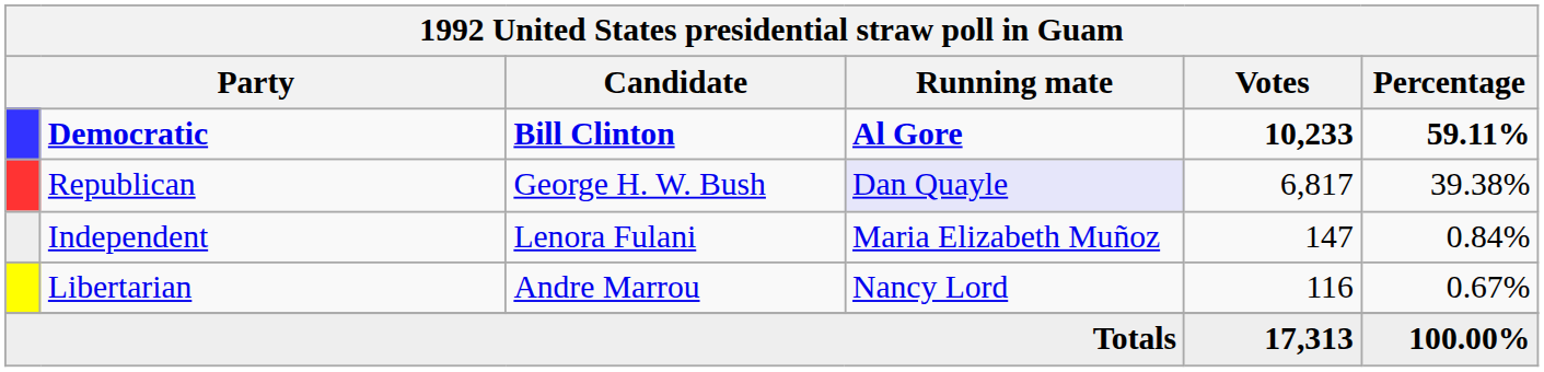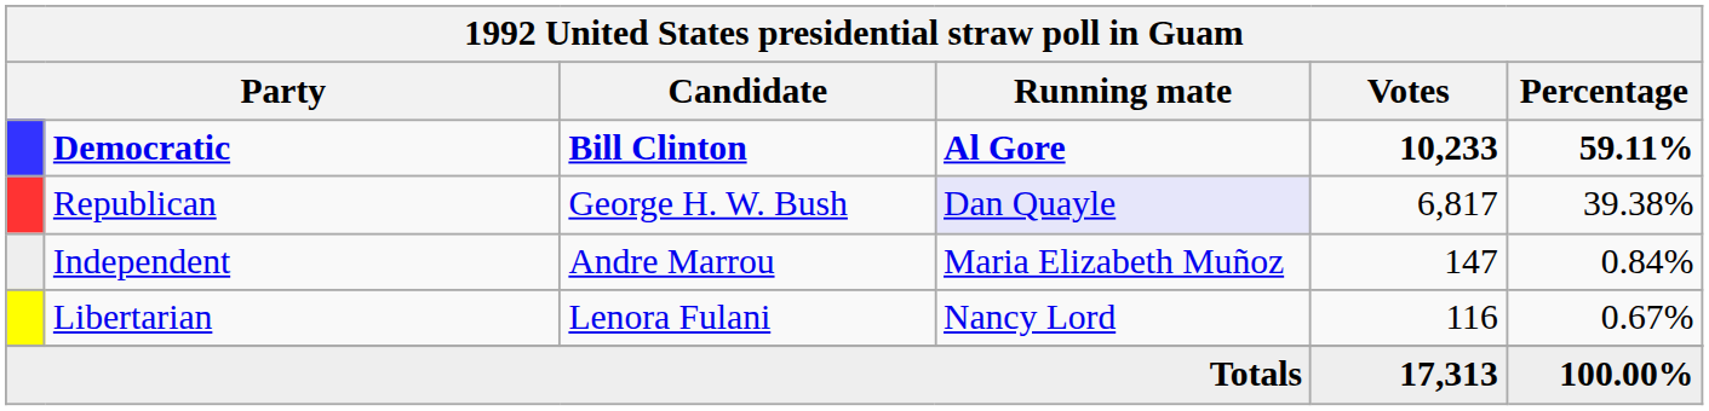Independent | Candidate: Lenora Fulani -> Andre Marrou
Libertarian | Candidate: Andre Marrou -> Lenora Fulani
